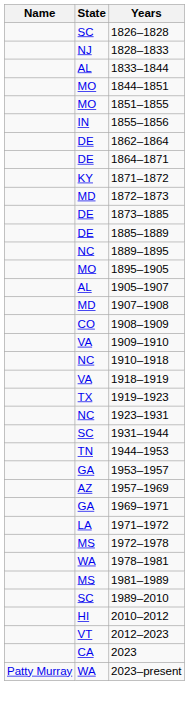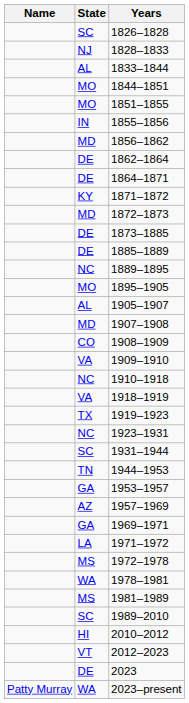+ row: MD | 1856–1862
2023 | State: CA -> DE
